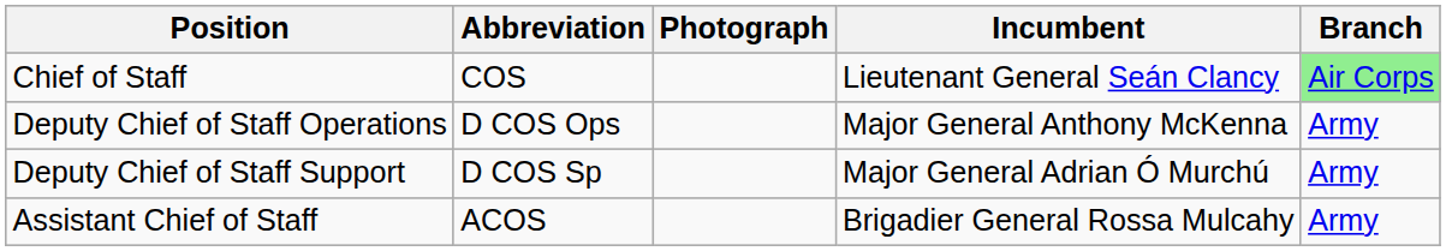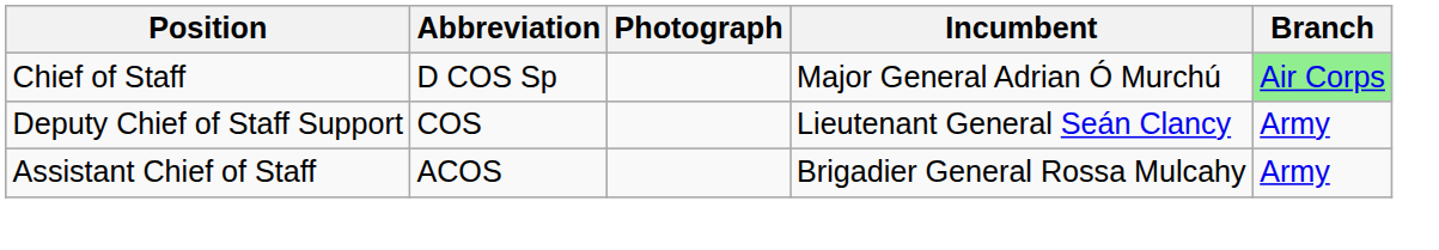Chief of Staff | Abbreviation: COS -> D COS Sp
Chief of Staff | Incumbent: Lieutenant General Seán Clancy -> Major General Adrian Ó Murchú
- row: Deputy Chief of Staff Operations | D COS Ops | Major General Anthony McKenna | Army
Deputy Chief of Staff Support | Abbreviation: D COS Sp -> COS
Deputy Chief of Staff Support | Incumbent: Major General Adrian Ó Murchú -> Lieutenant General Seán Clancy
